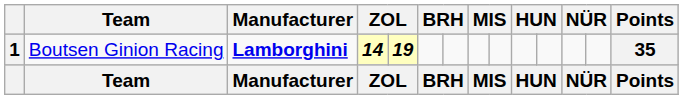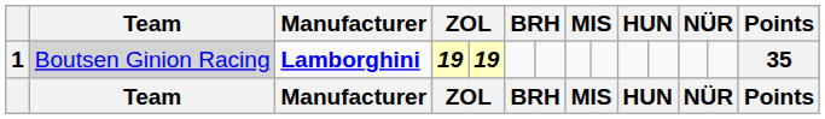1 | Team: no background -> lightgrey background
1 | column 4: 14 -> 19
